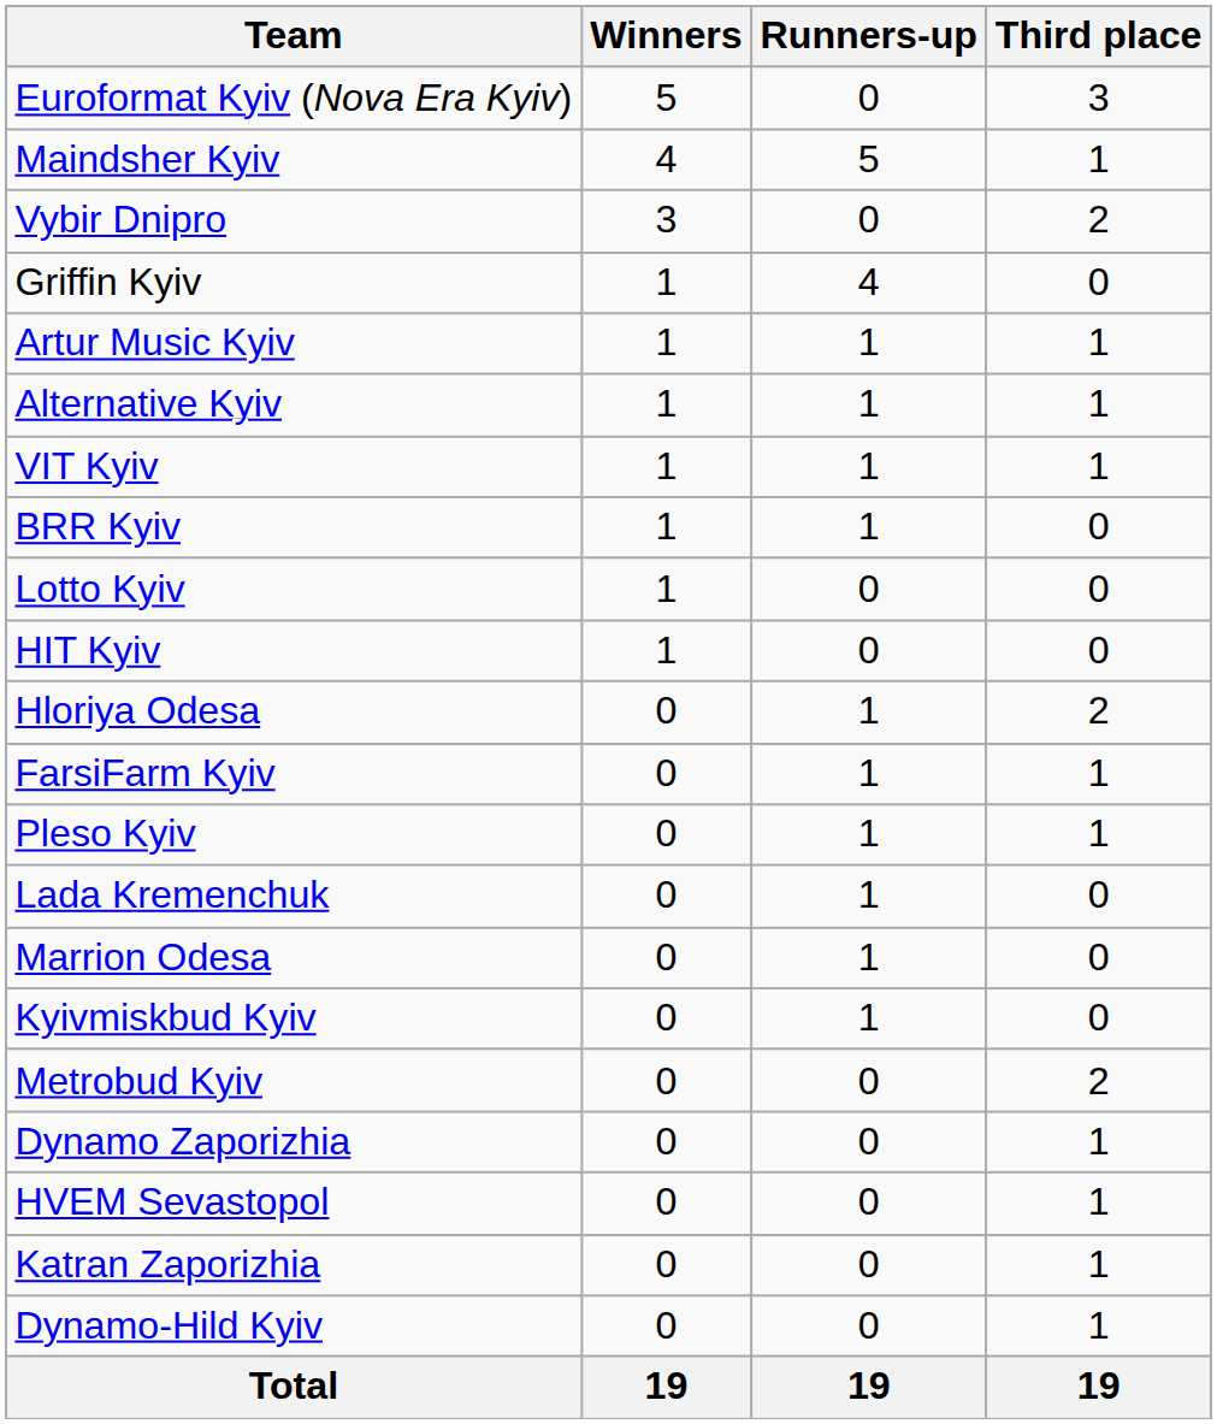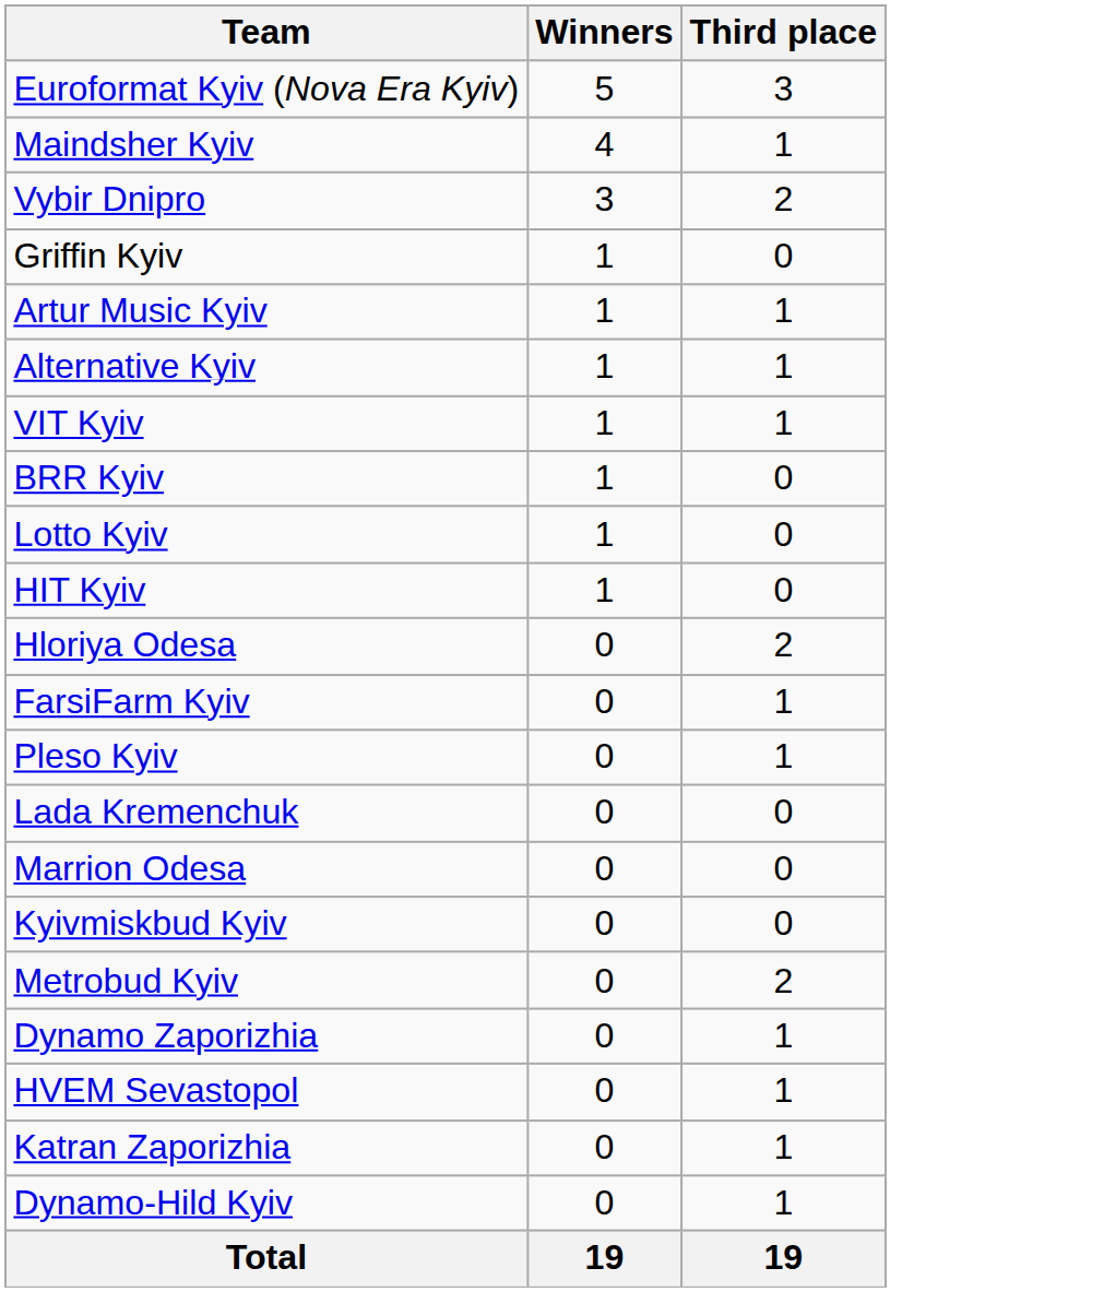- column: Runners-up | 0 | 5 | 0 | 4 | 1 | 1 | 1 | 1 | 0 | 0 | 1 | 1 | 1 | 1 | 1 | 1 | 0 | 0 | 0 | 0 | 0 | 19
